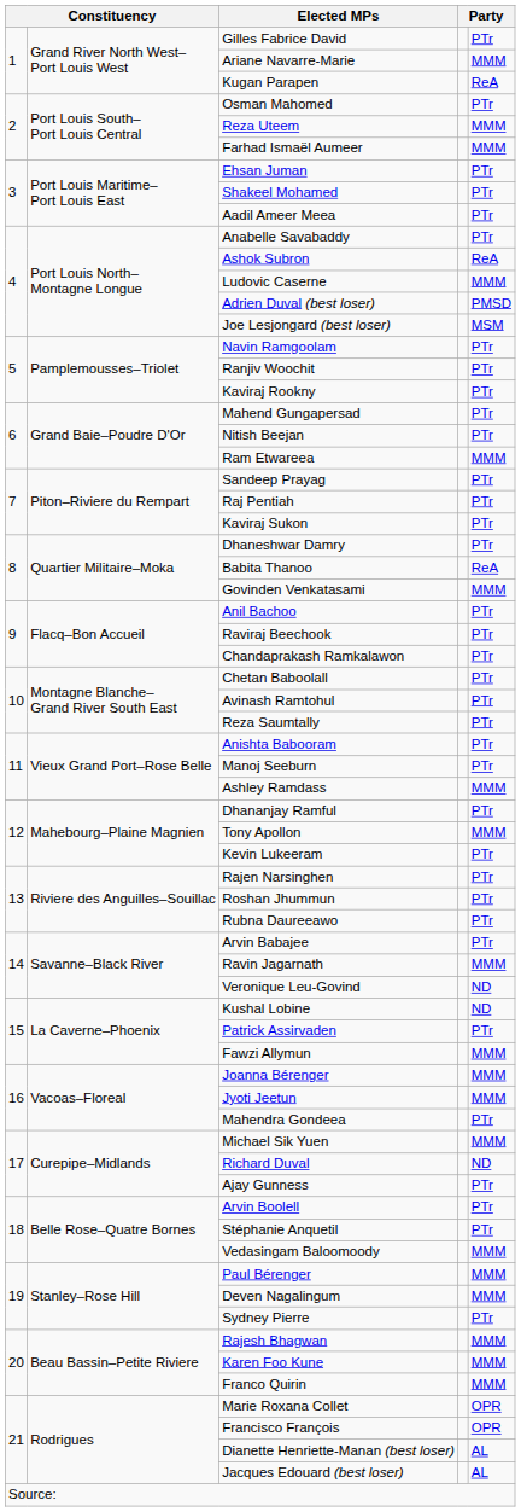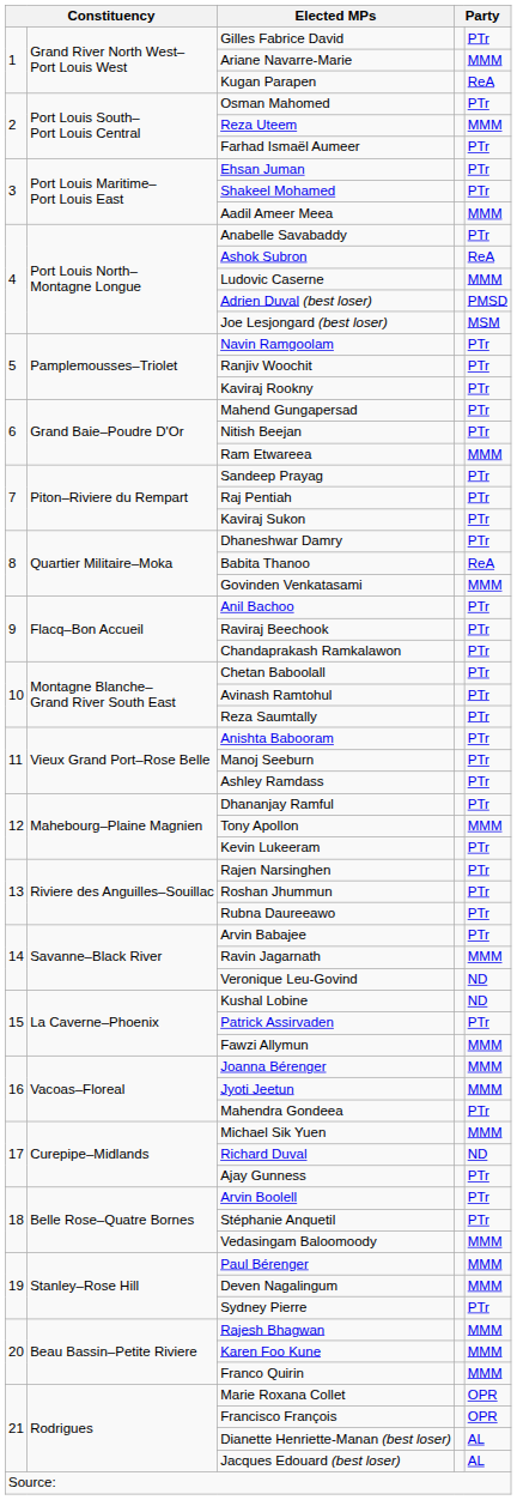Farhad Ismaël Aumeer | column 5: MMM -> PTr
Aadil Ameer Meea | column 5: PTr -> MMM
Ashley Ramdass | column 5: MMM -> PTr
